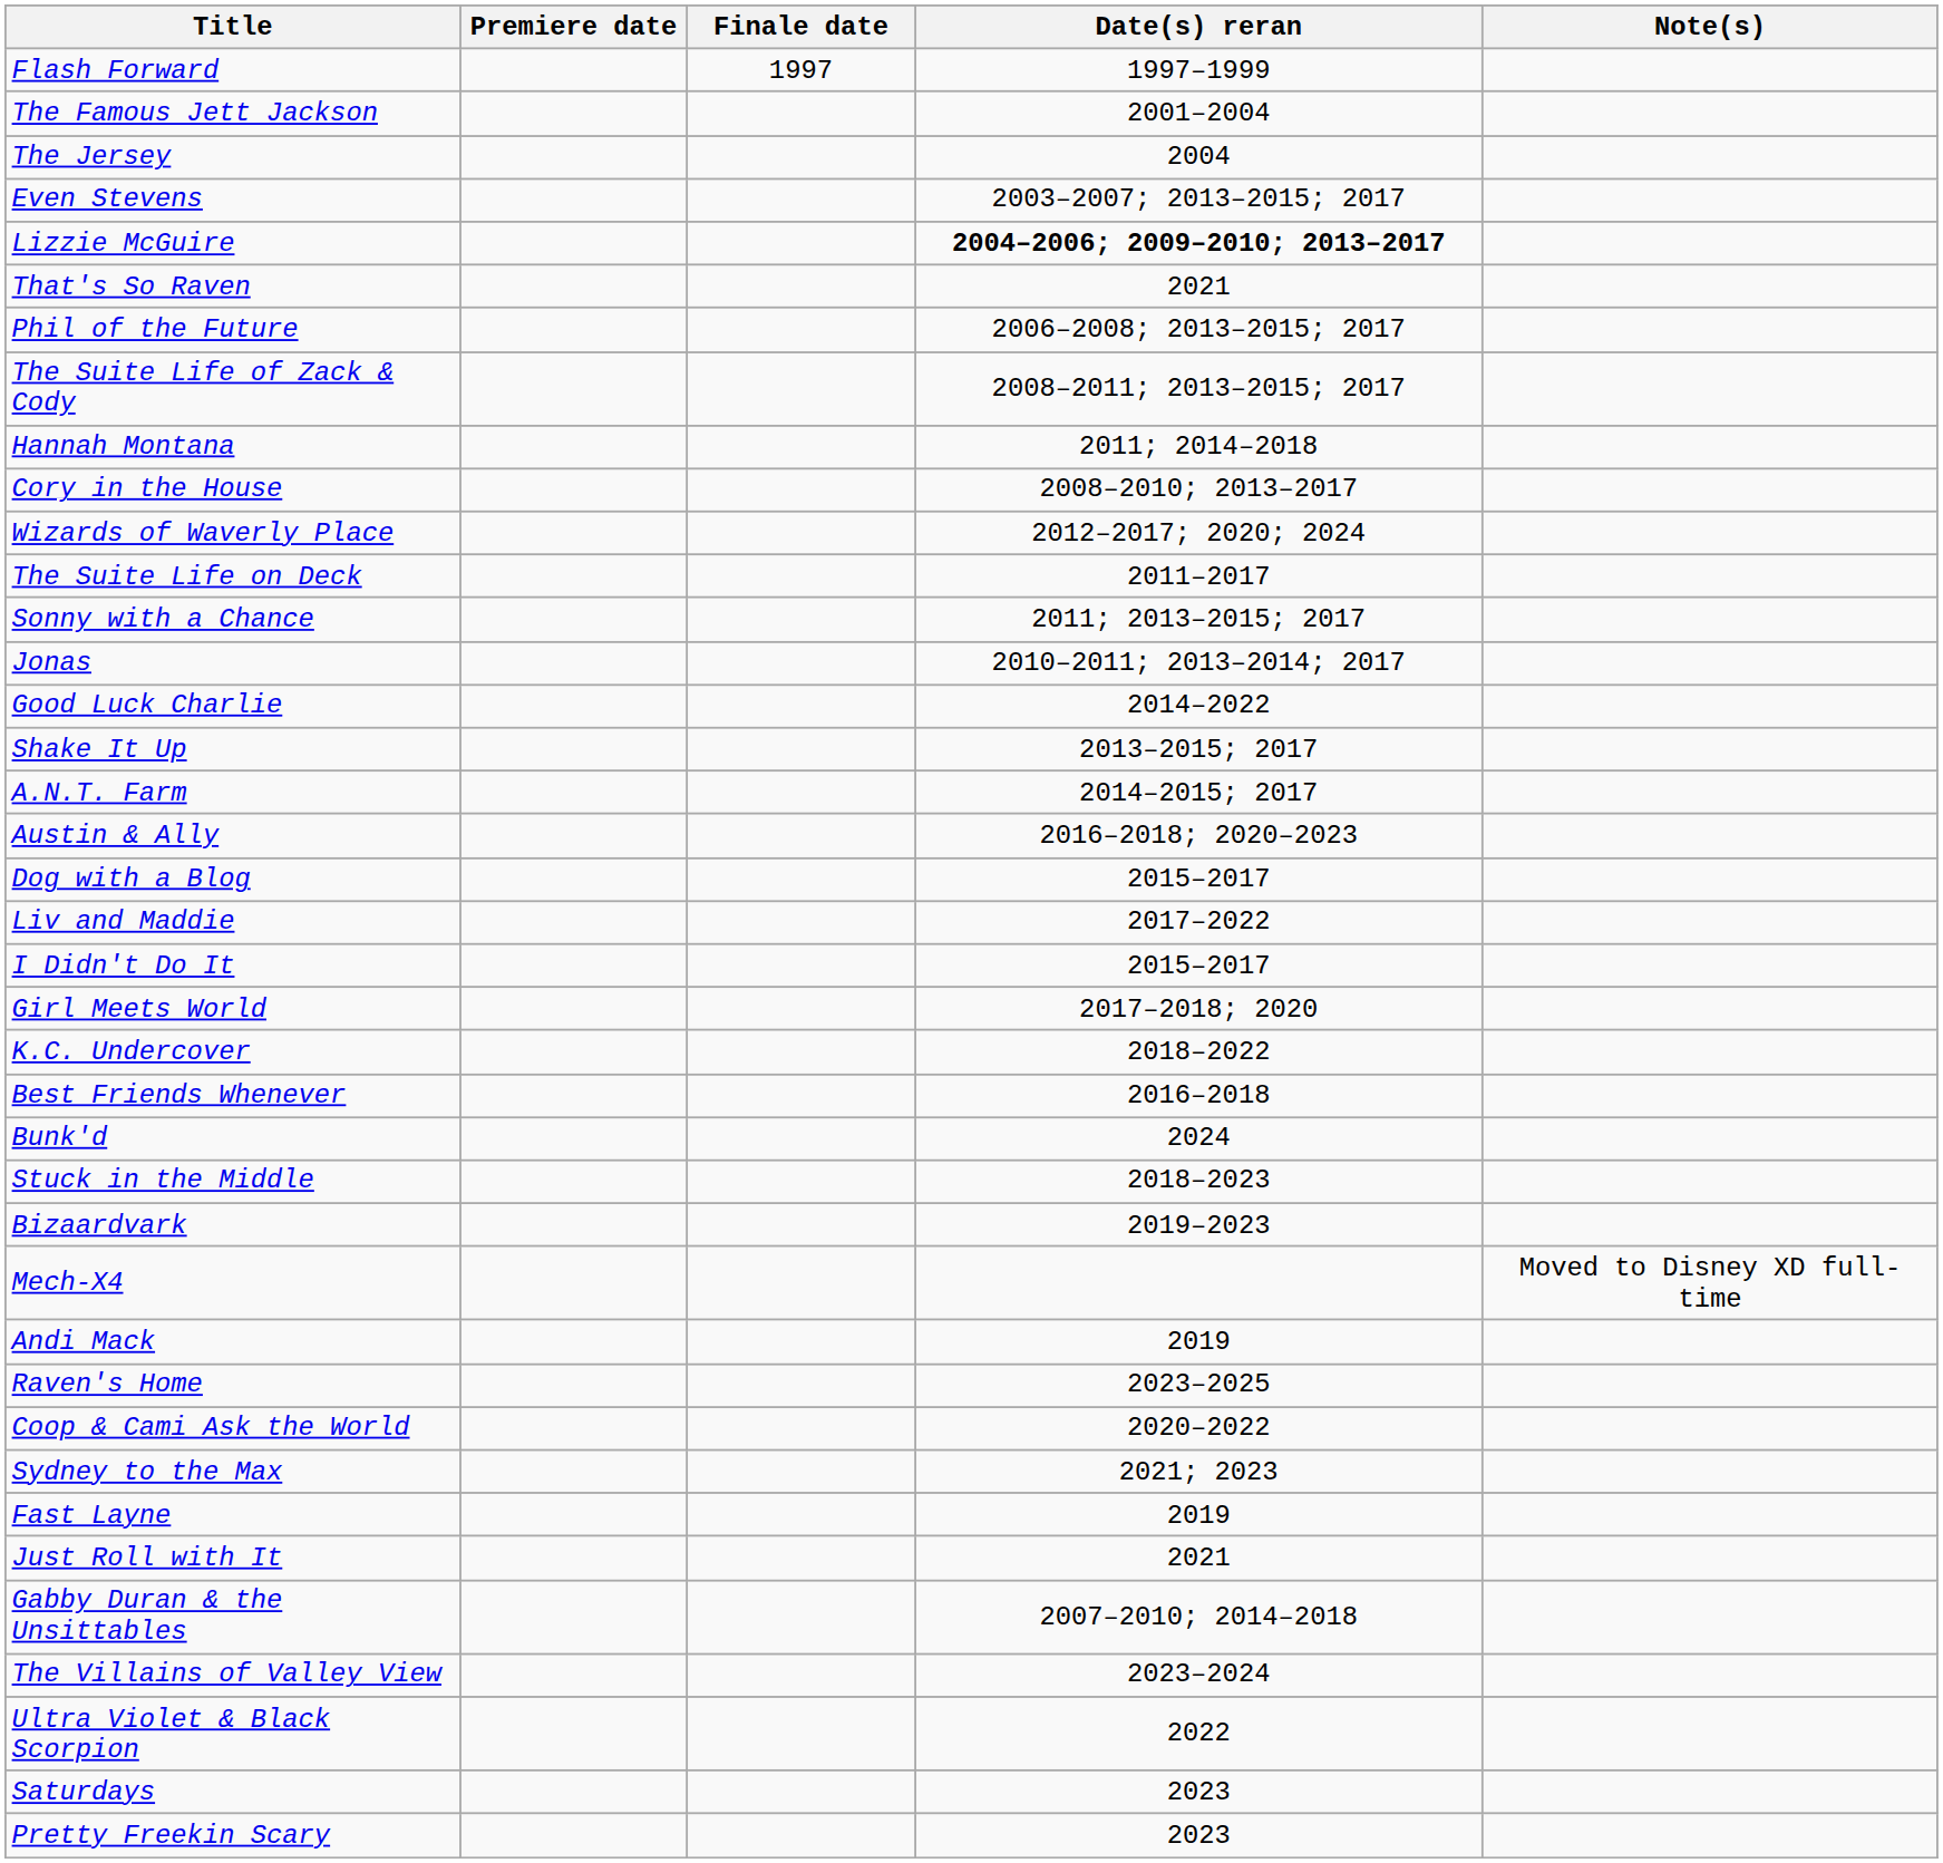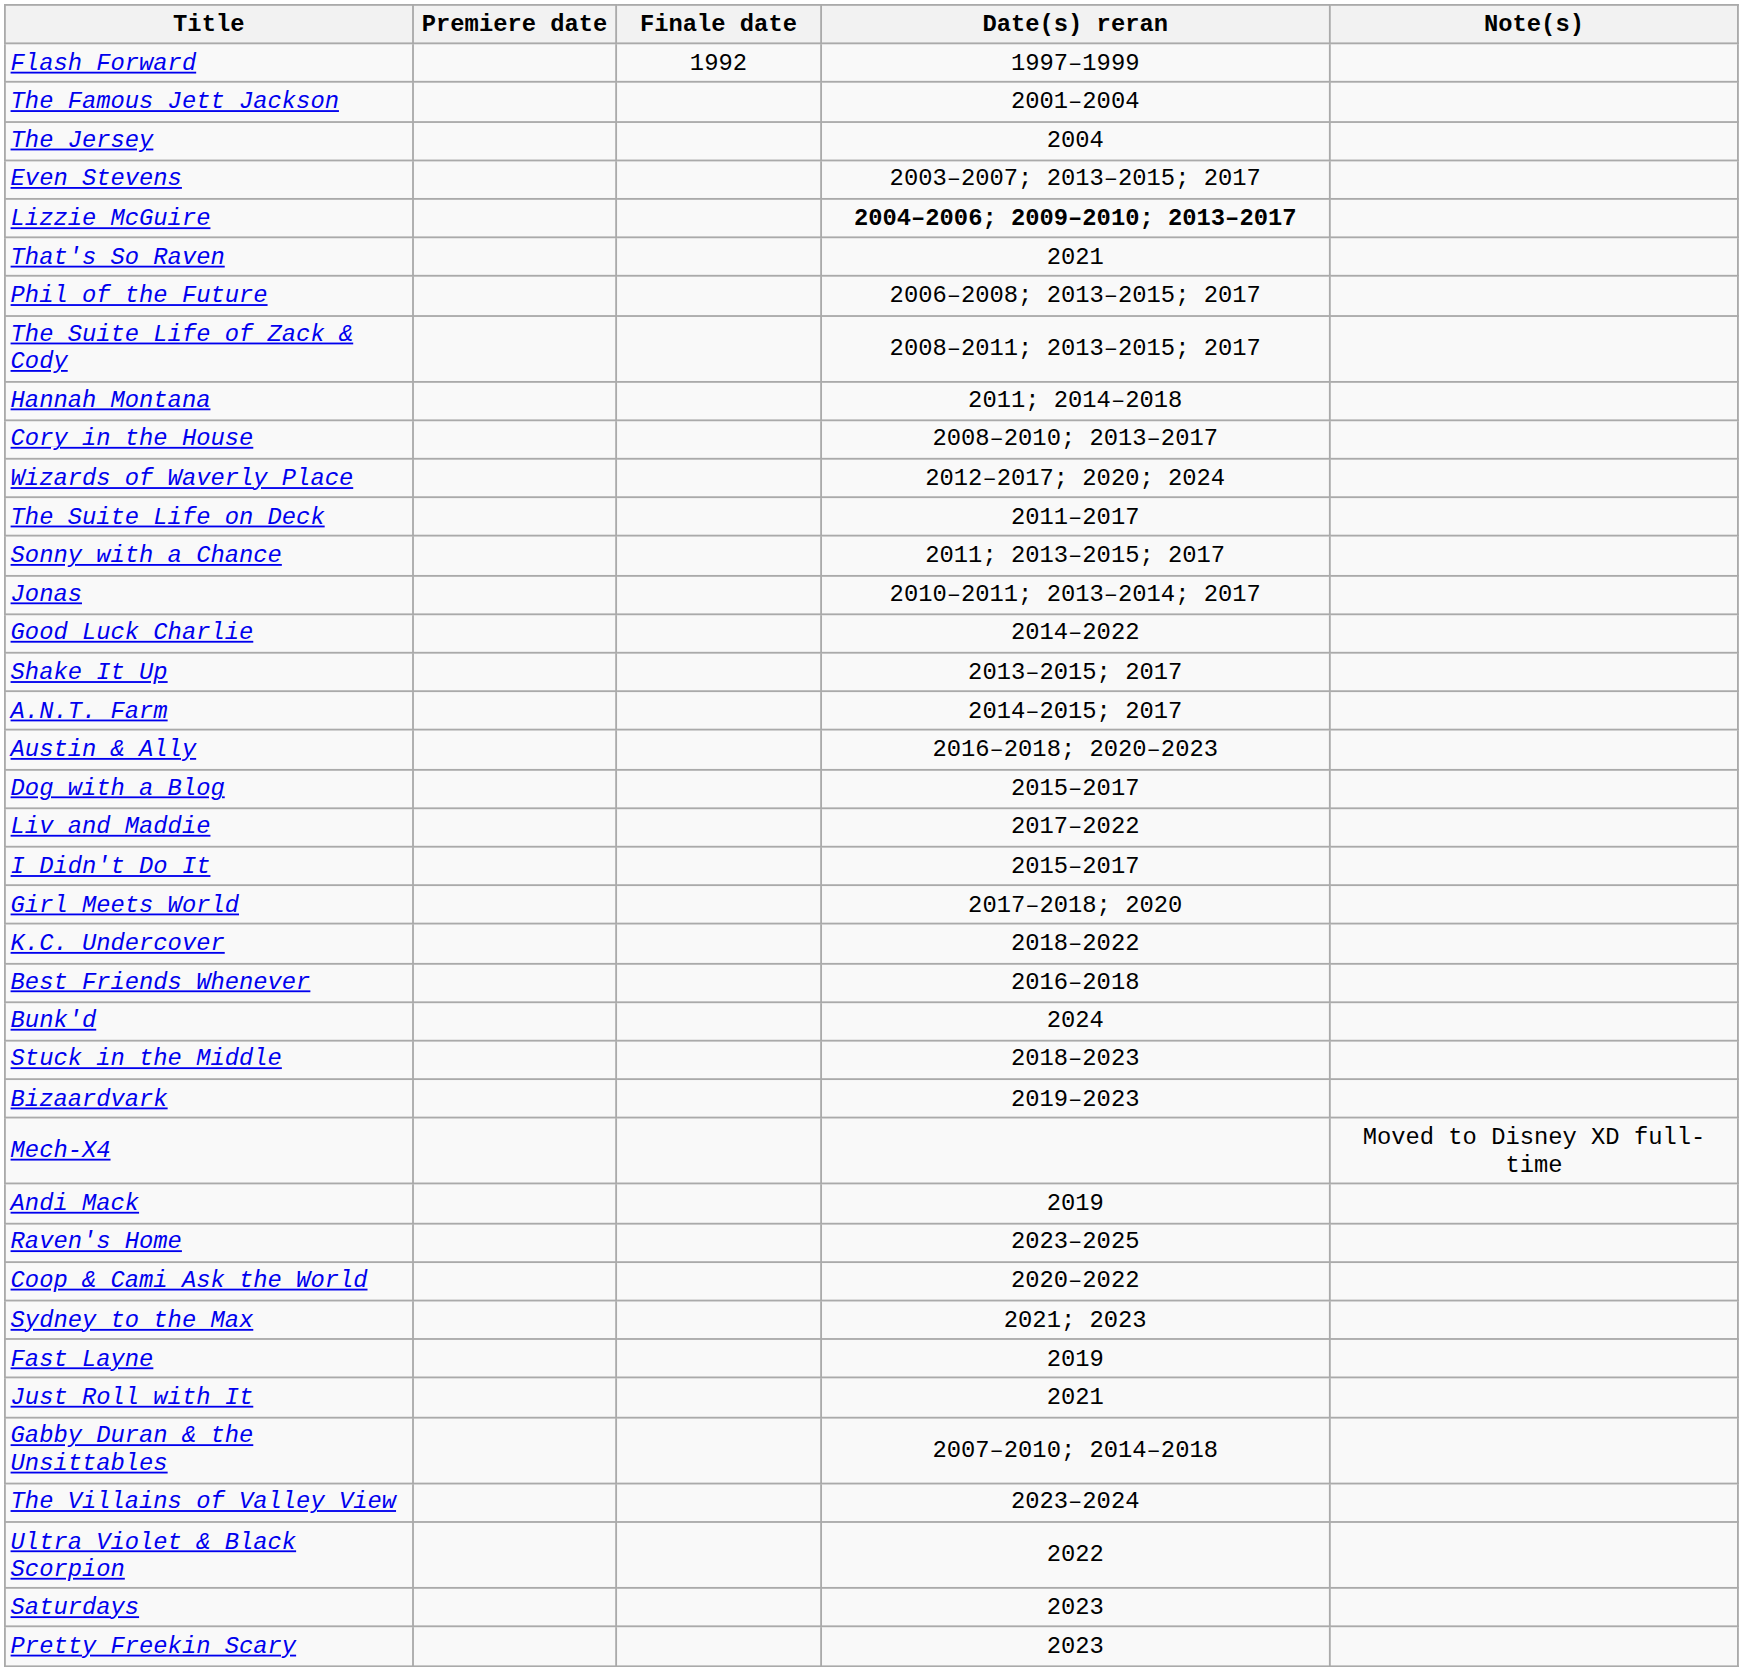Flash Forward | Finale date: 1997 -> 1992
